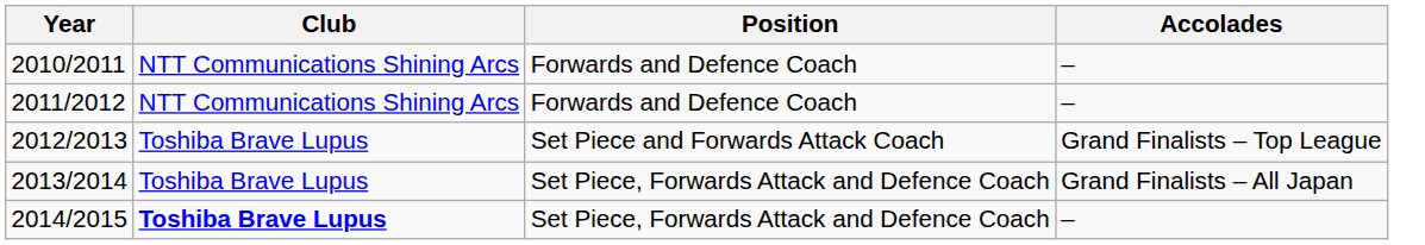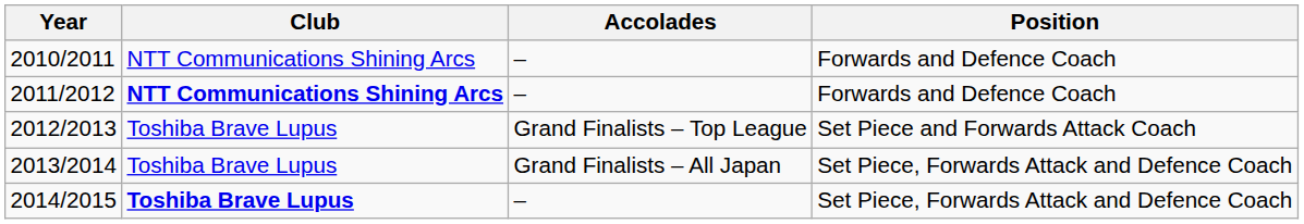columns swapped: Position <-> Accolades
2011/2012 | Club: normal -> bold
